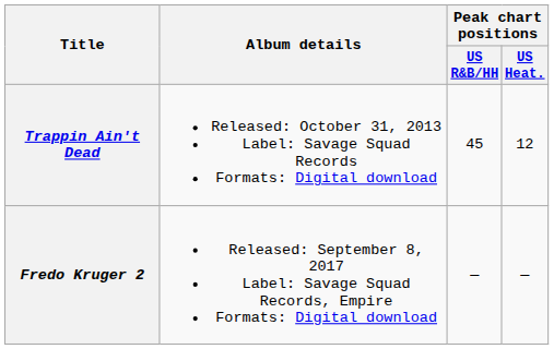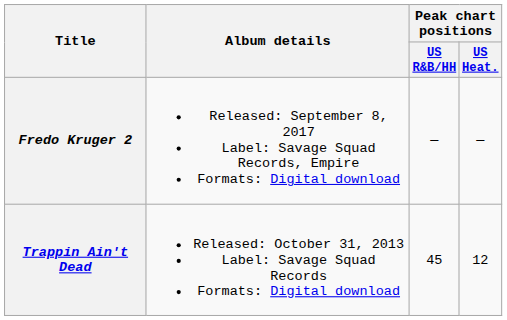rows swapped: Trappin Ain't Dead <-> Fredo Kruger 2
